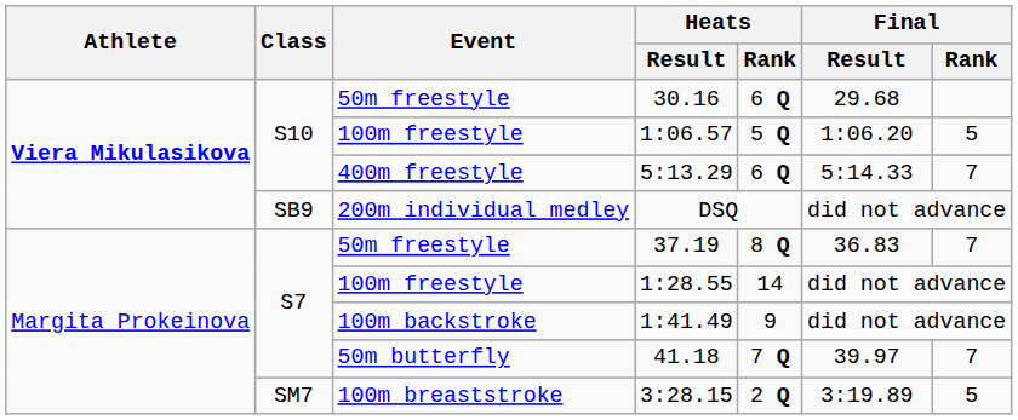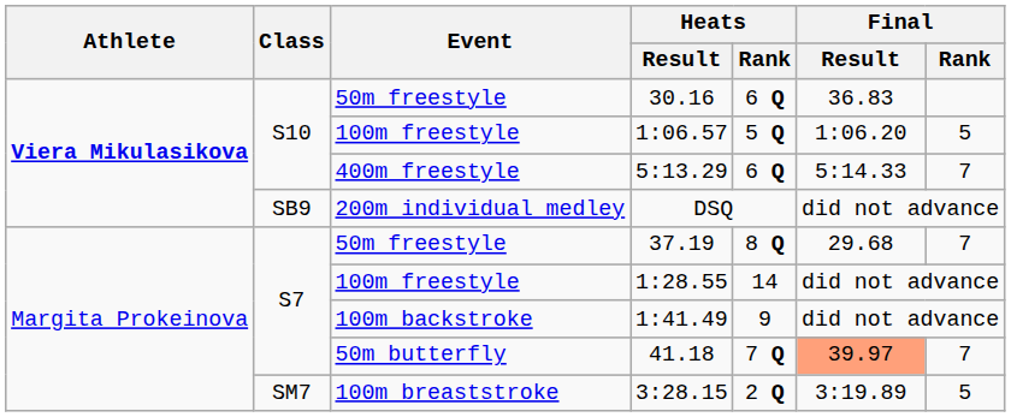30.16 | Final / Result: 29.68 -> 36.83
37.19 | Final / Result: 36.83 -> 29.68
41.18 | Final / Result: no background -> lightsalmon background
